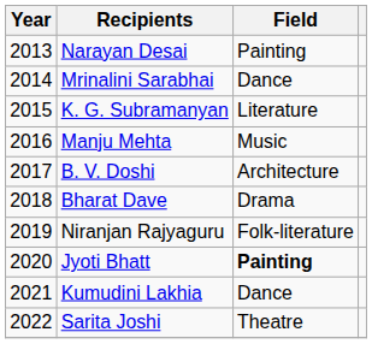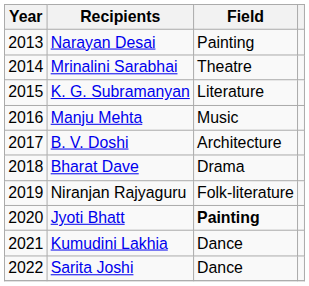Mrinalini Sarabhai | Field: Dance -> Theatre
Sarita Joshi | Field: Theatre -> Dance
